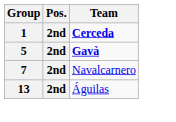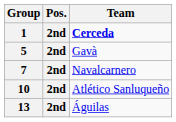5 | Team: bold -> normal
+ row: 10 | 2nd | Atlético Sanluqueño
